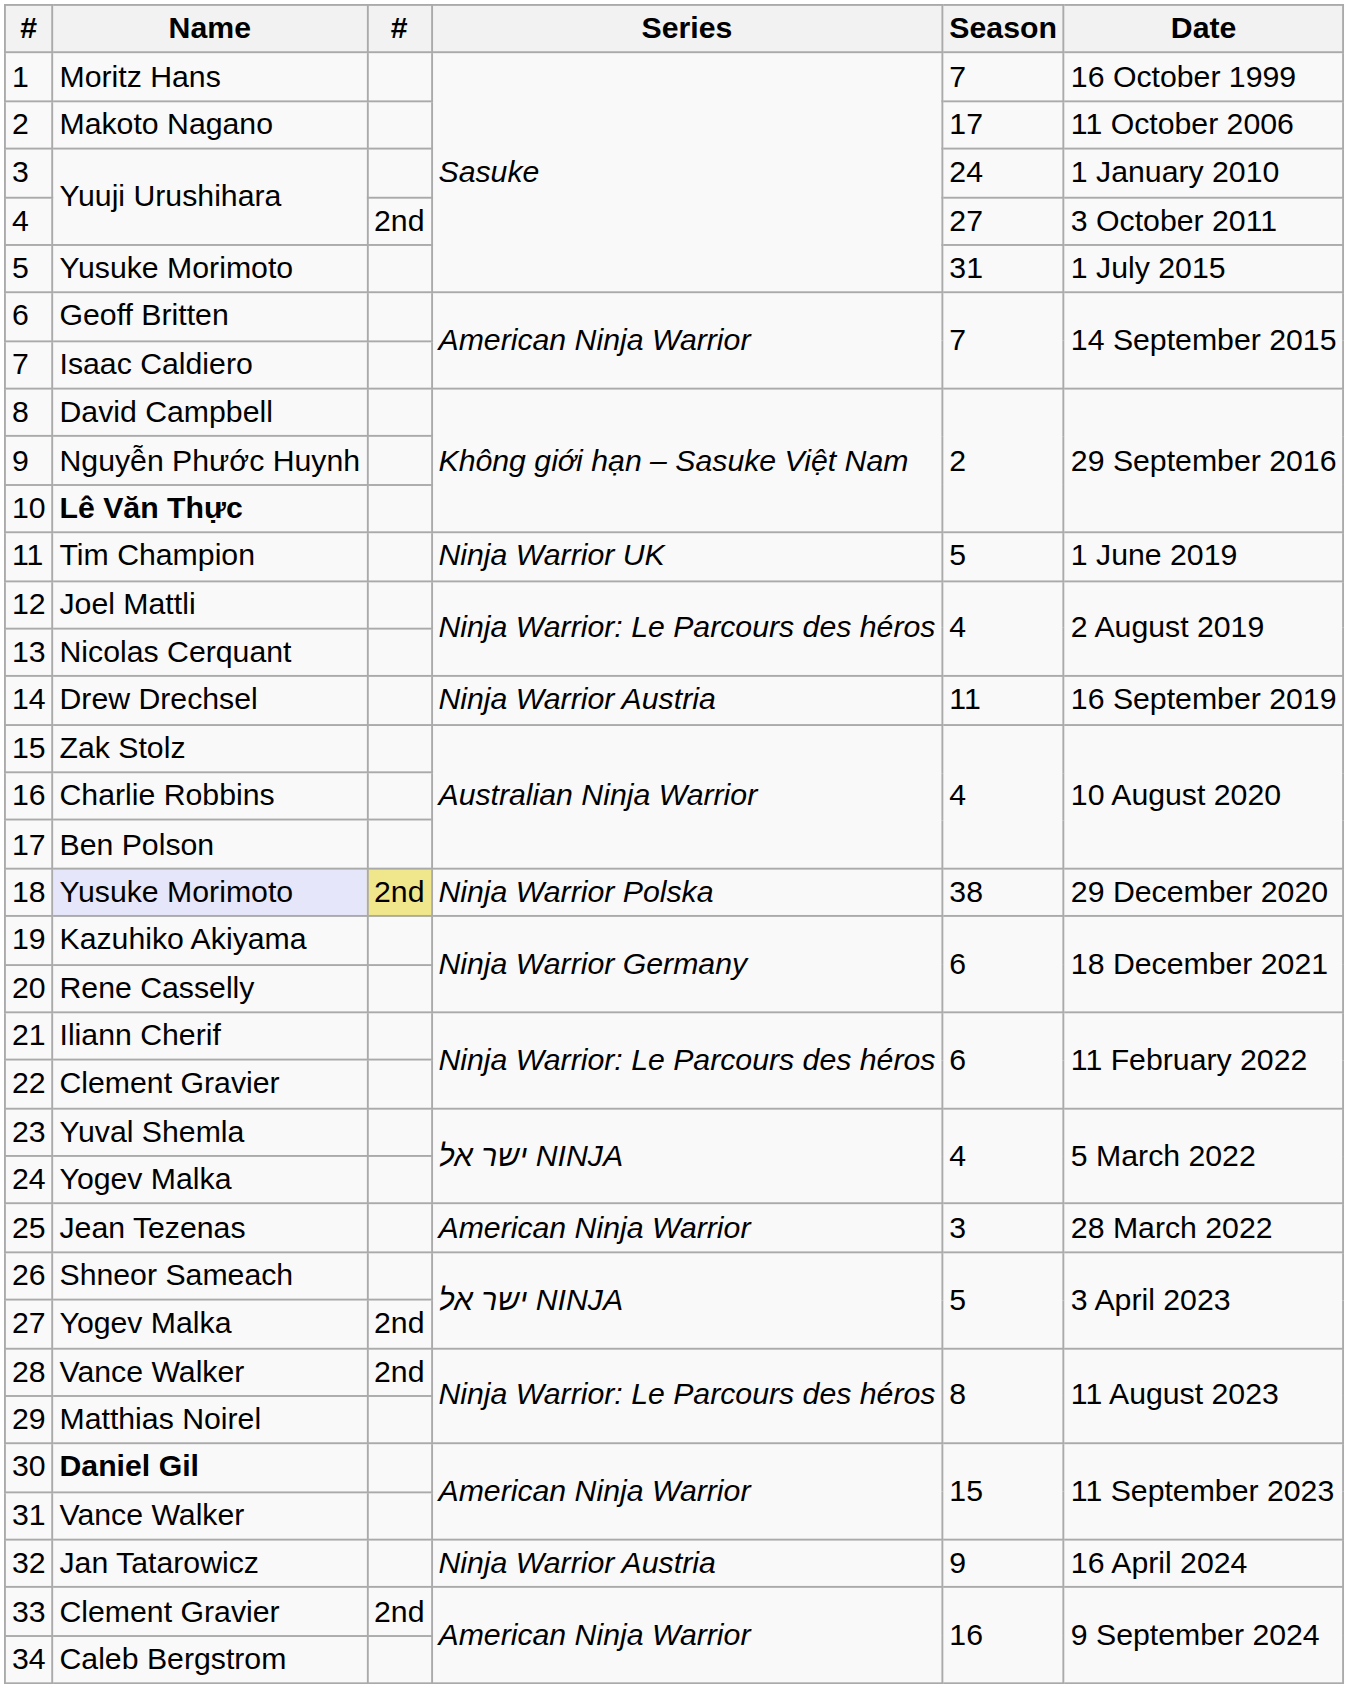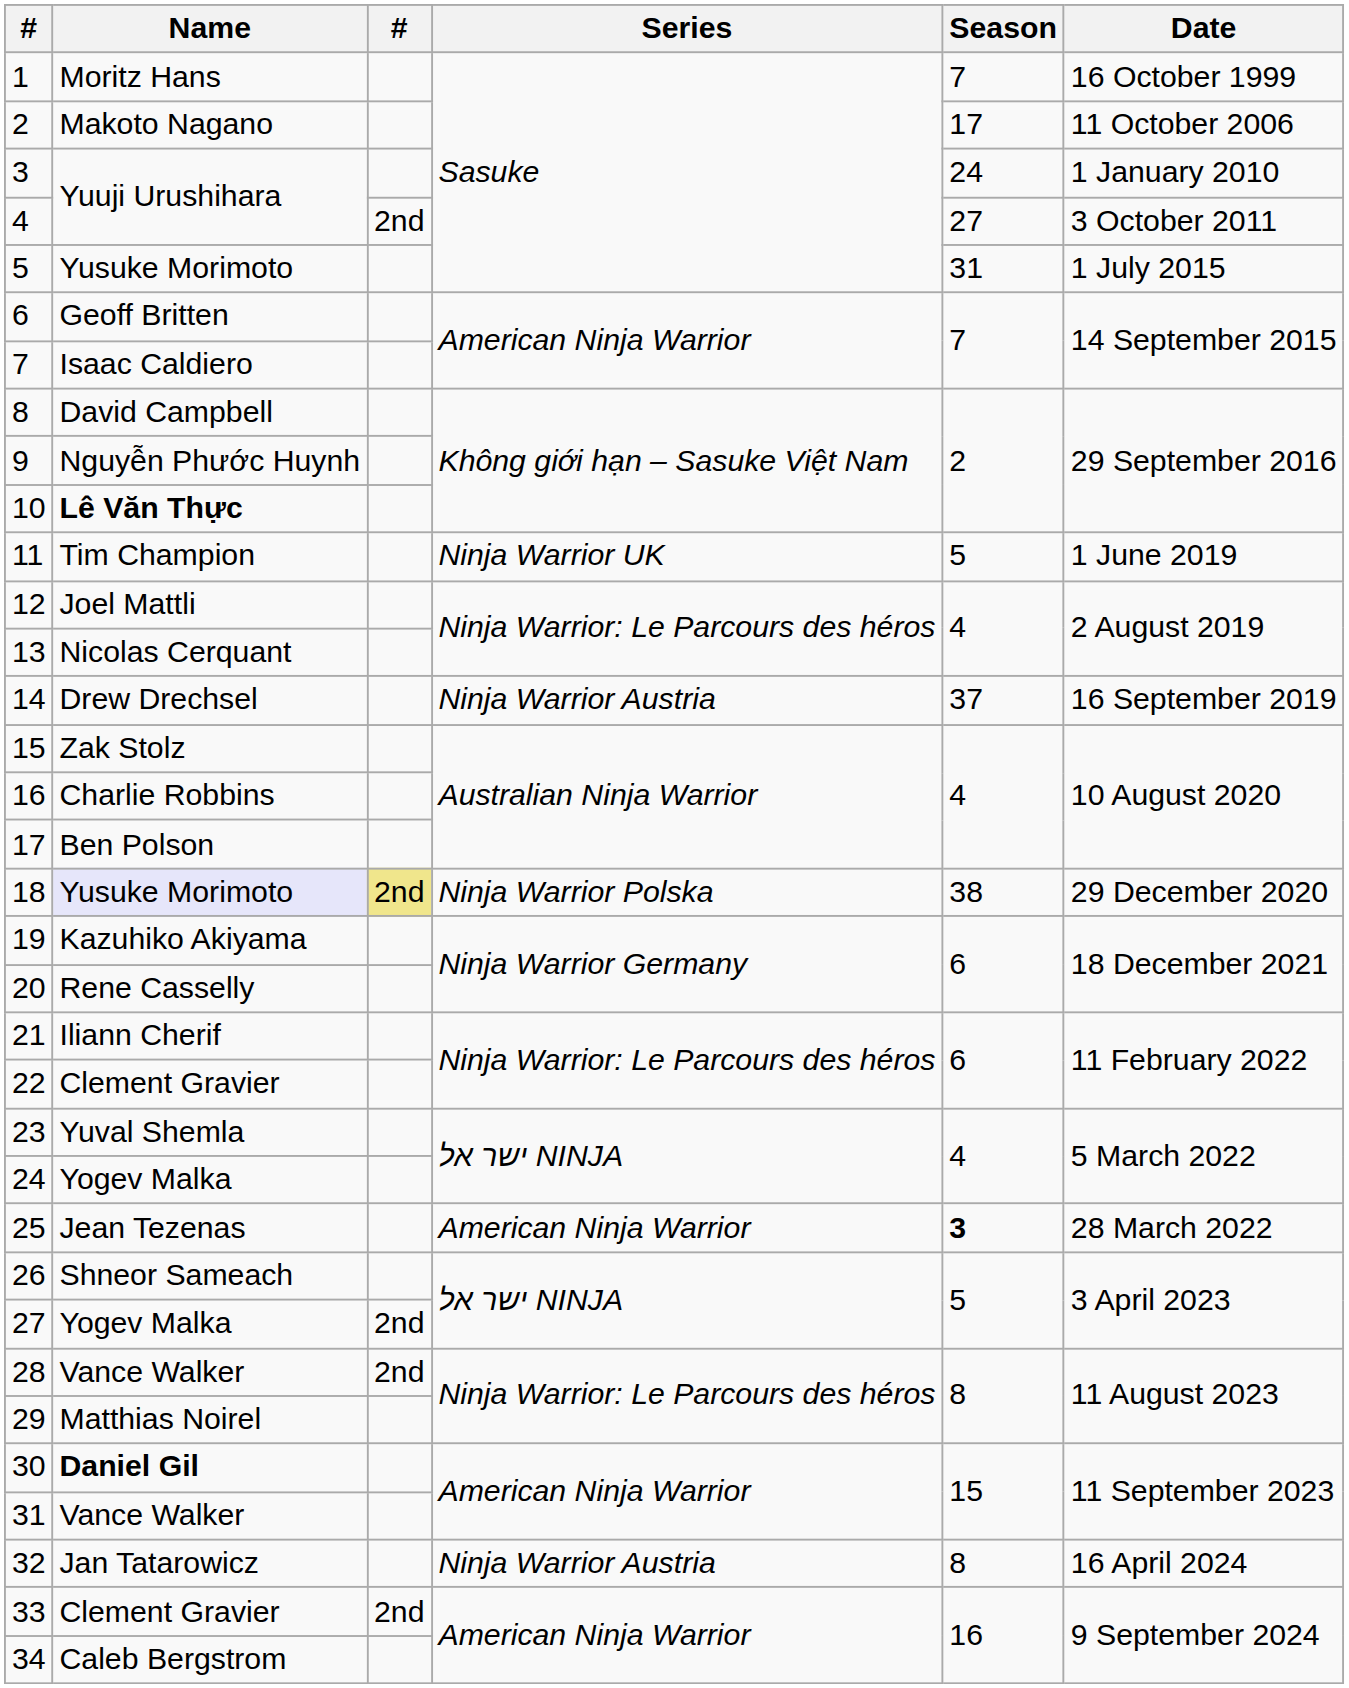14 | Season: 11 -> 37
25 | Season: normal -> bold
32 | Season: 9 -> 8
